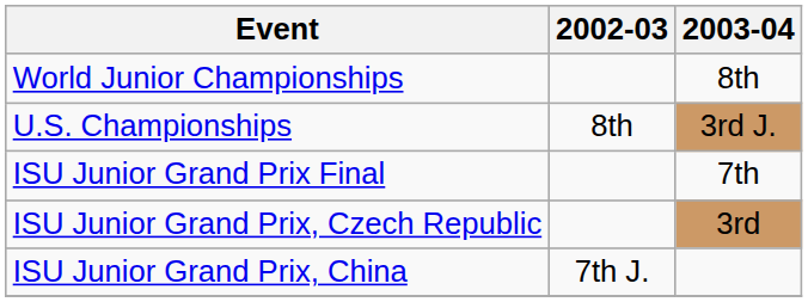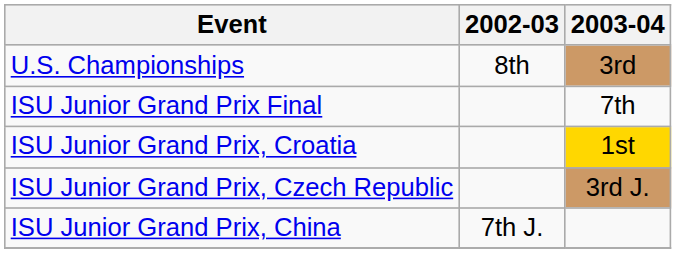- row: World Junior Championships | 8th
U.S. Championships | 2003-04: 3rd J. -> 3rd
+ row: ISU Junior Grand Prix, Croatia | 1st
ISU Junior Grand Prix, Czech Republic | 2003-04: 3rd -> 3rd J.
